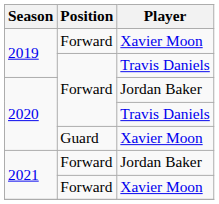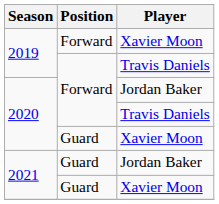2021 / Jordan Baker | Position: Forward -> Guard
2021 / Xavier Moon | Position: Forward -> Guard
